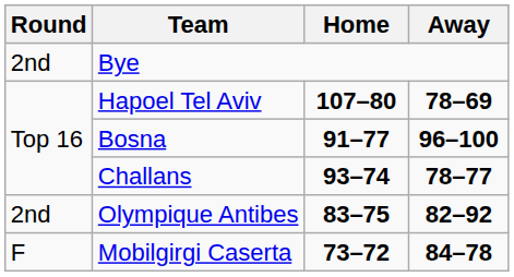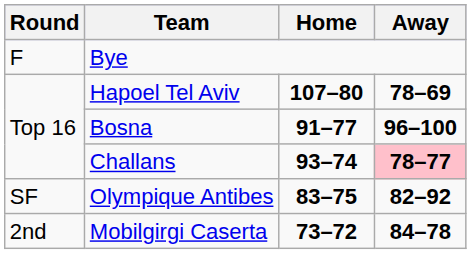Bye | Round: 2nd -> F
Challans | Away: no background -> pink background
Olympique Antibes | Round: 2nd -> SF
Mobilgirgi Caserta | Round: F -> 2nd
